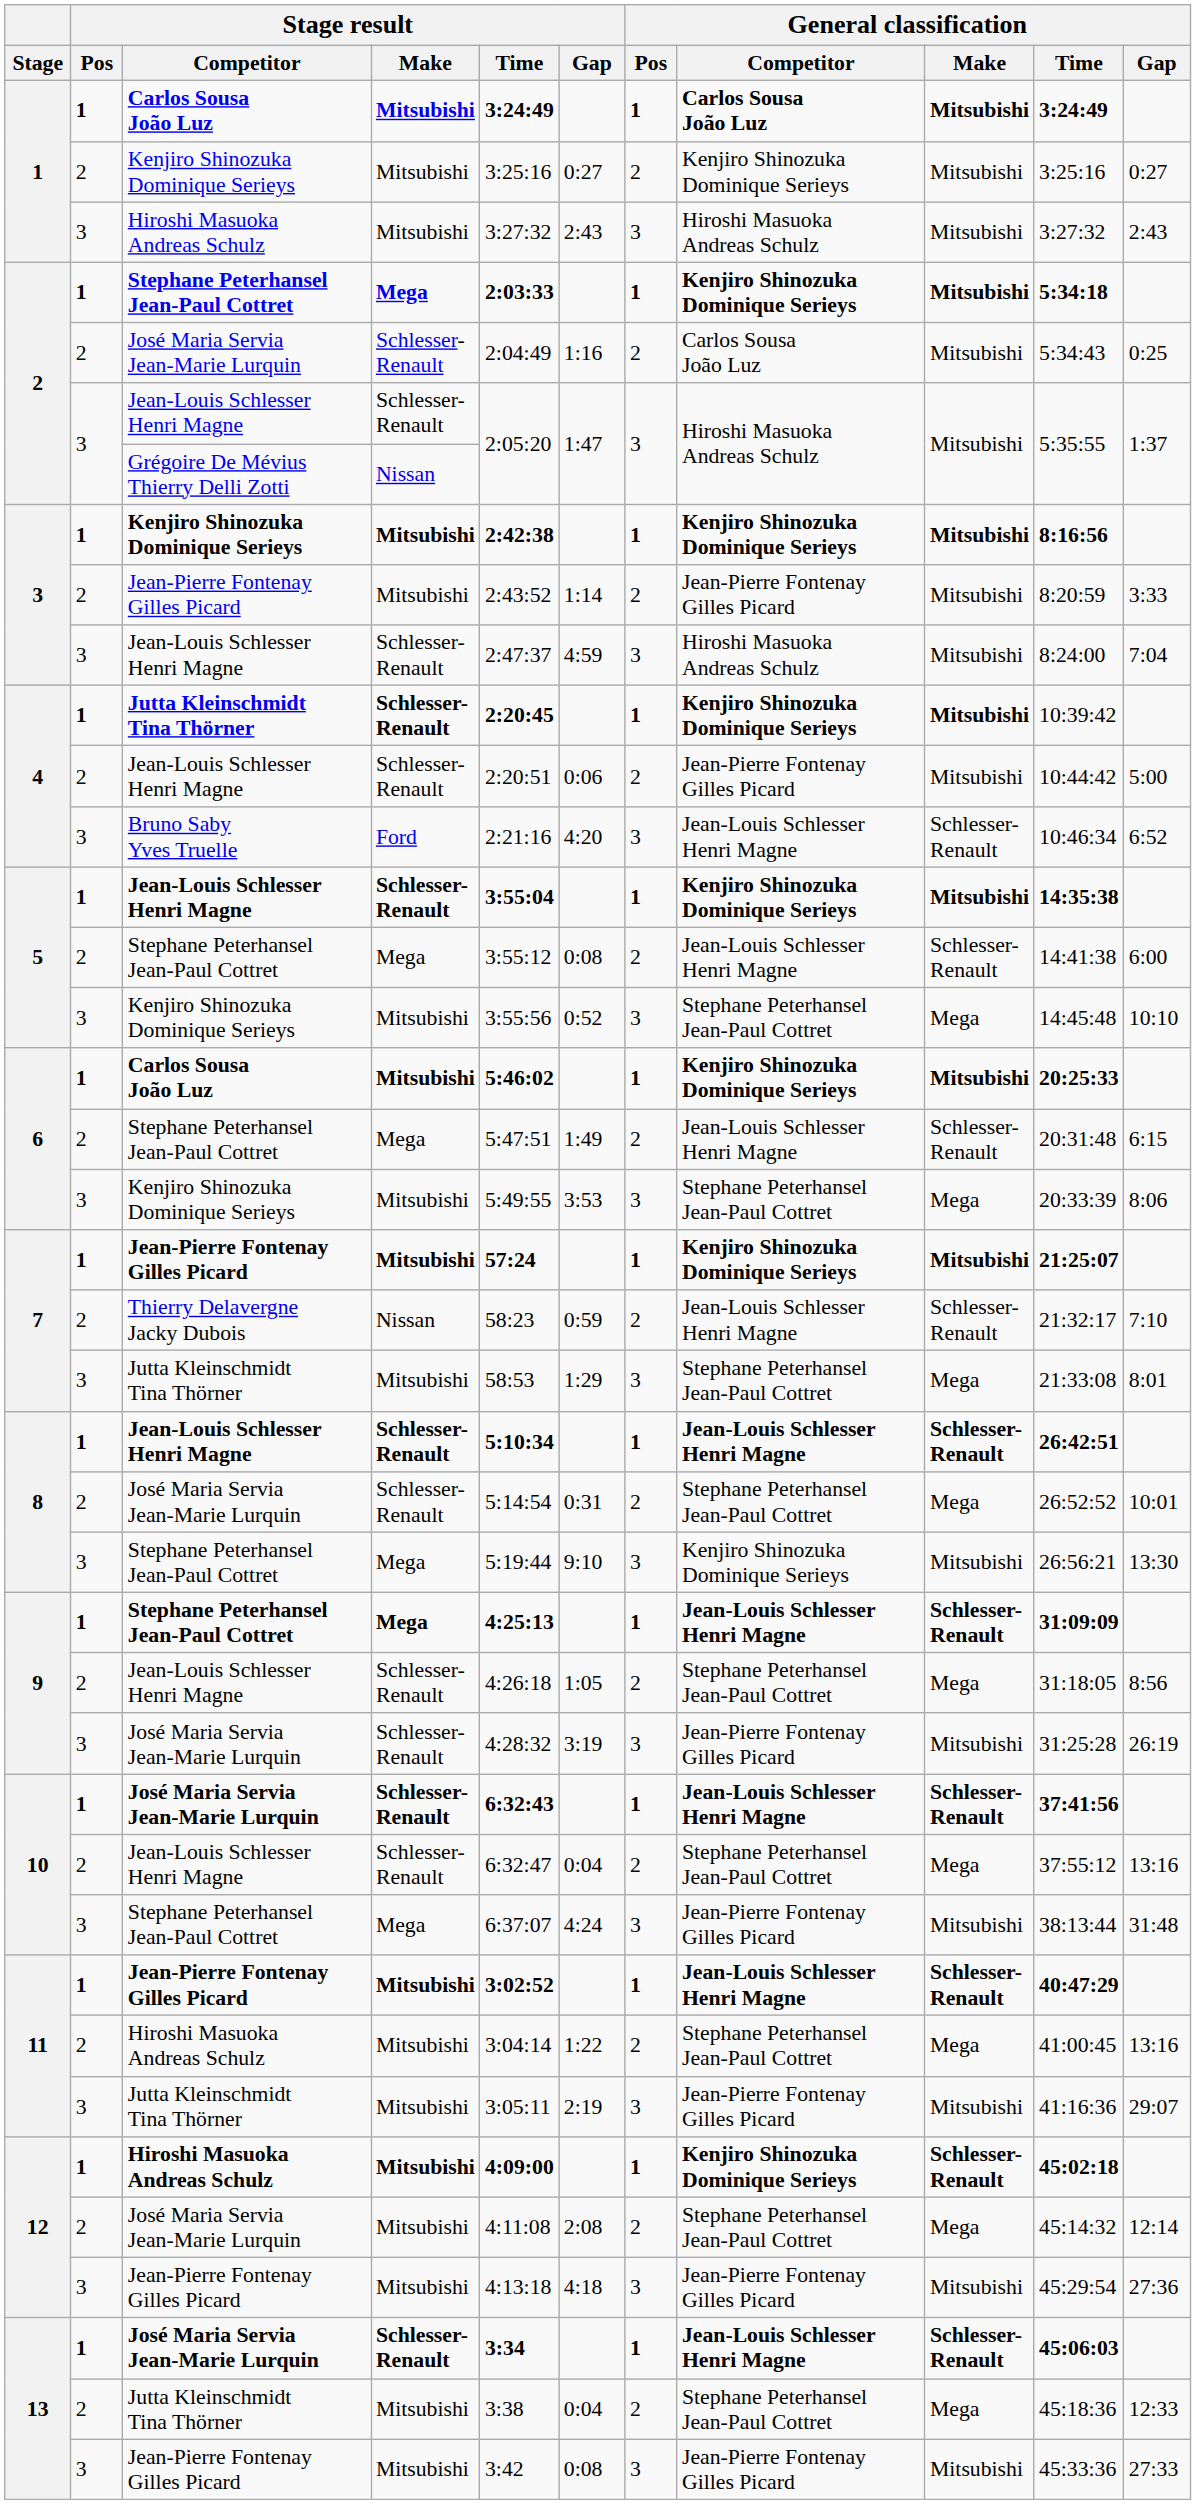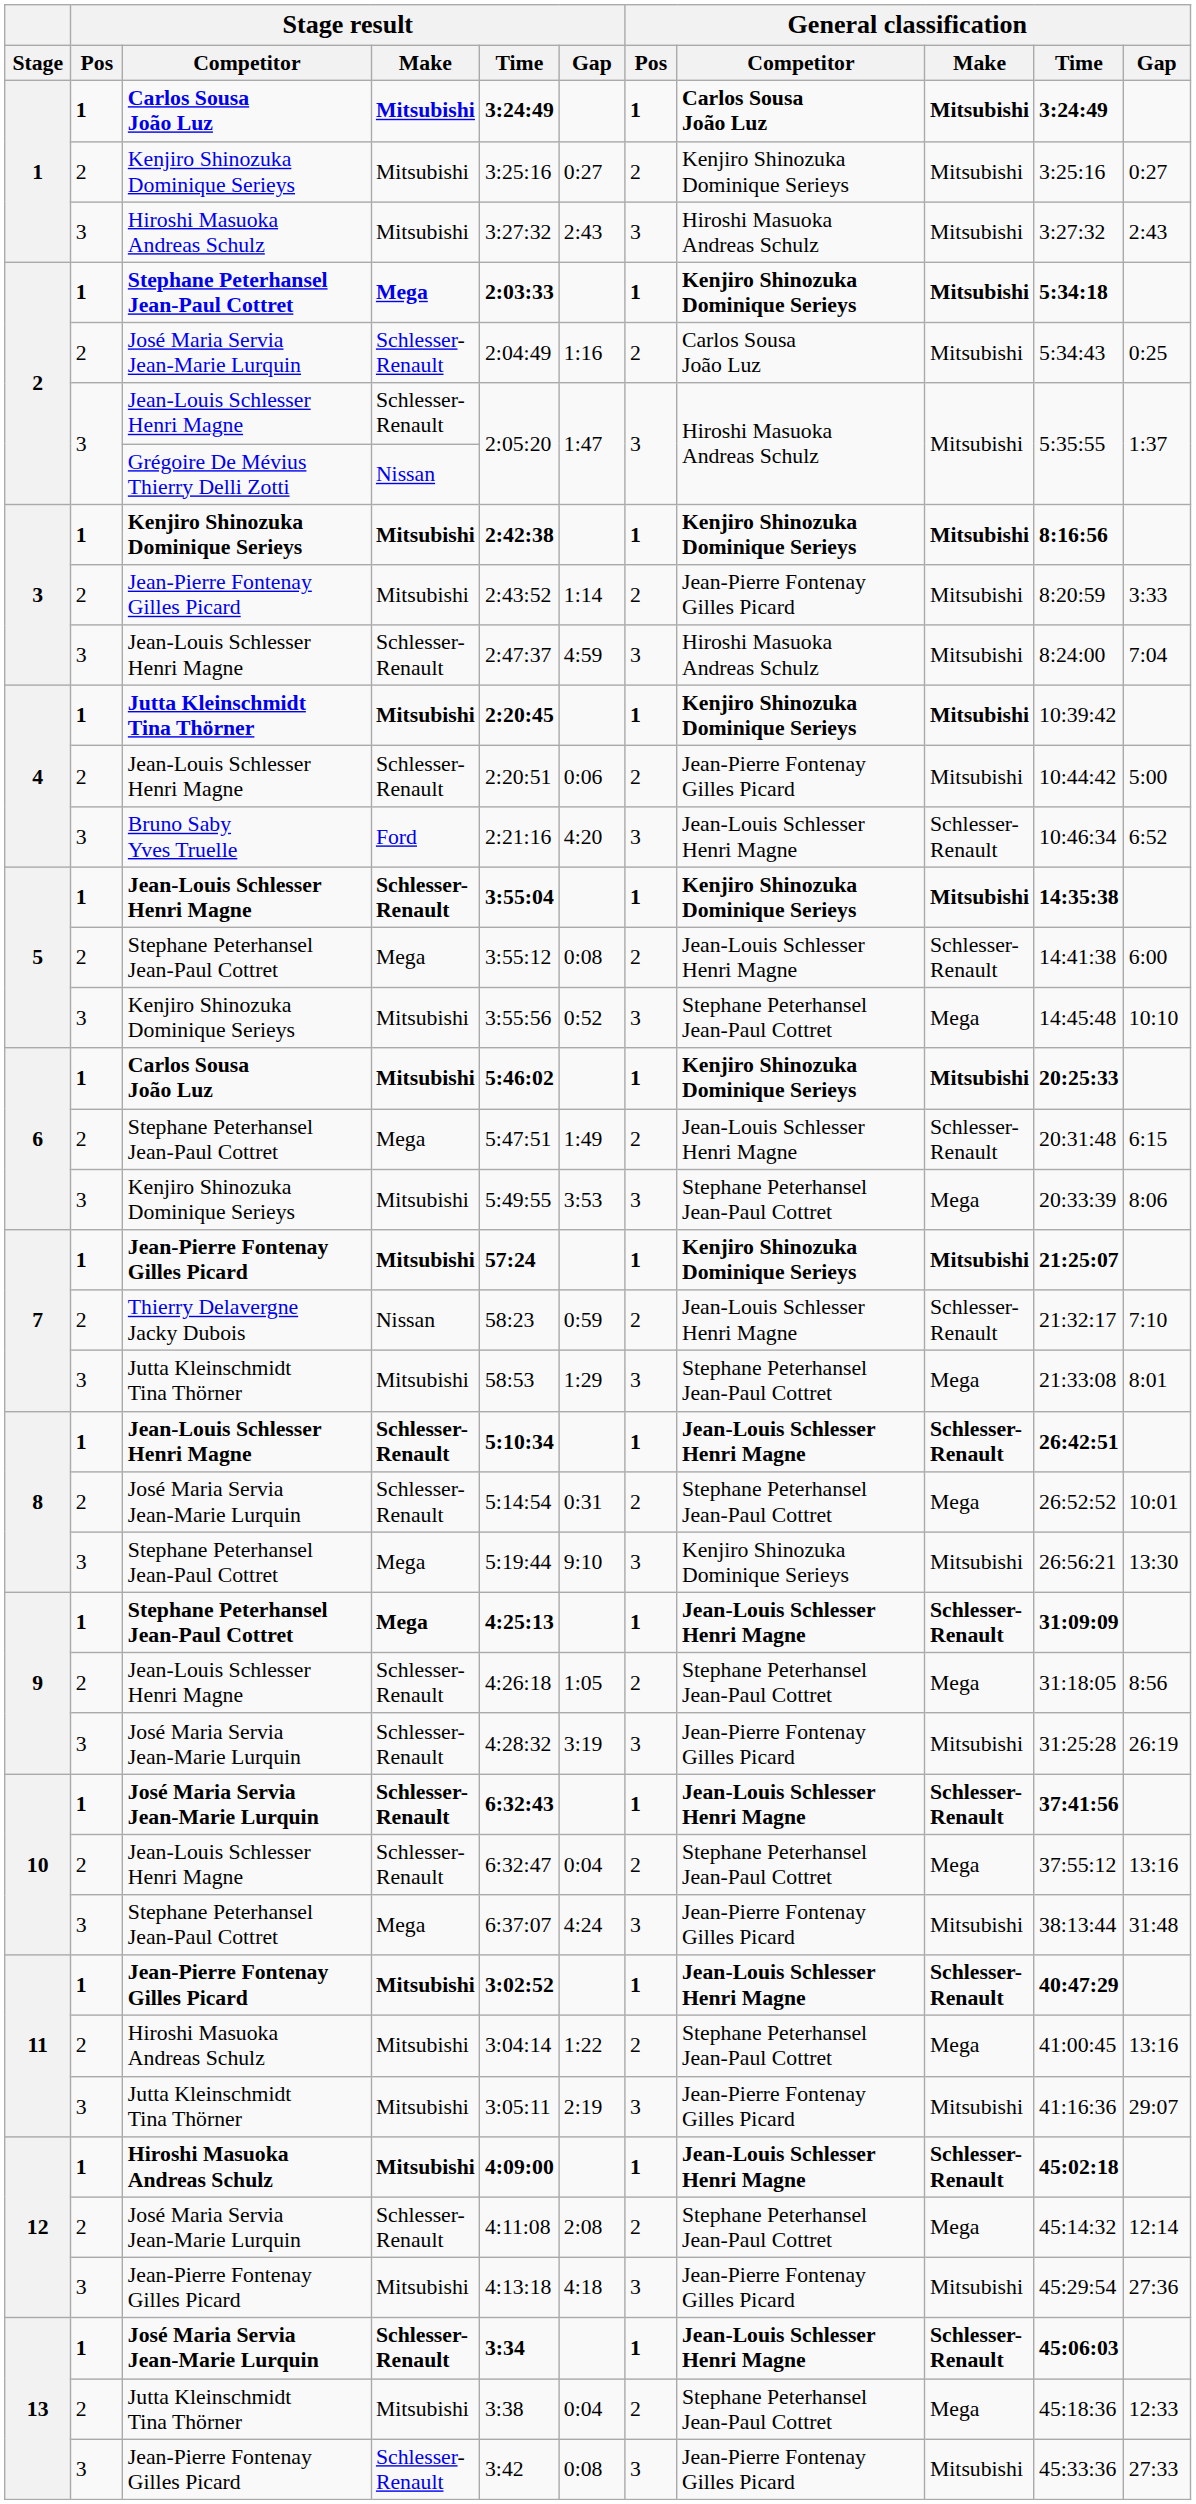4 / Jutta Kleinschmidt Tina Thörner | Stage result / Make: Schlesser-Renault -> Mitsubishi
12 / Hiroshi Masuoka Andreas Schulz | General classification / Competitor: Kenjiro Shinozuka Dominique Serieys -> Jean-Louis Schlesser Henri Magne
12 / José Maria Servia Jean-Marie Lurquin | Stage result / Make: Mitsubishi -> Schlesser-Renault
13 / Jean-Pierre Fontenay Gilles Picard | Stage result / Make: Mitsubishi -> Schlesser-Renault
